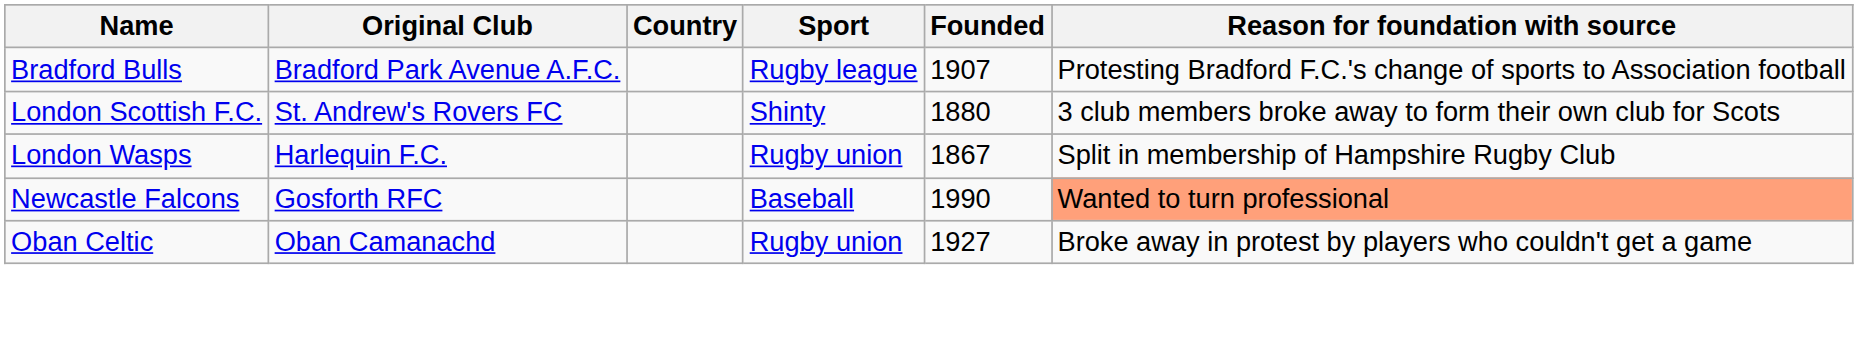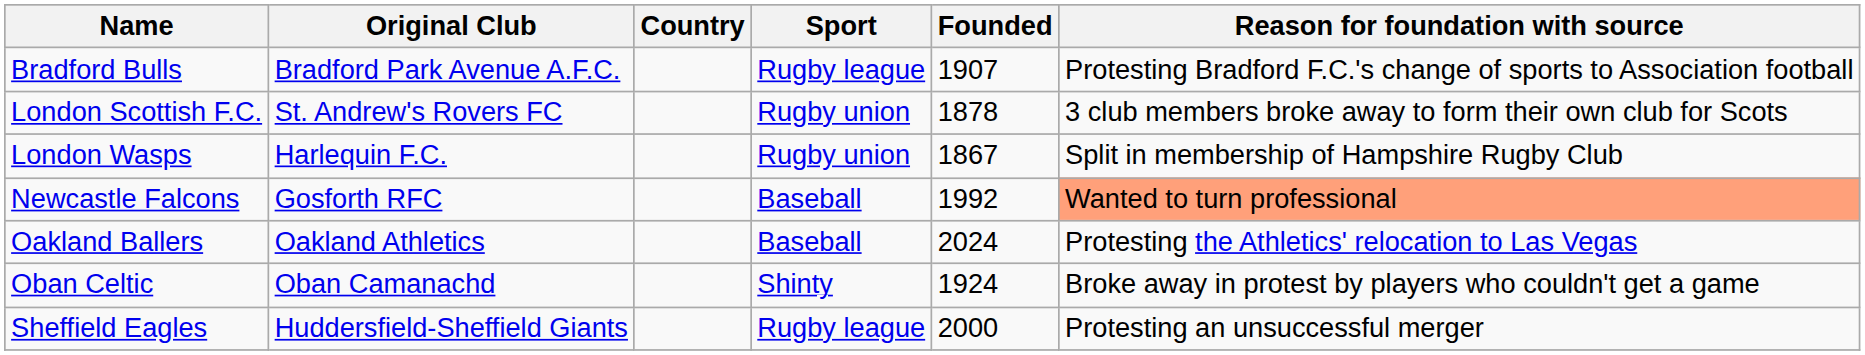London Scottish F.C. | Sport: Shinty -> Rugby union
London Scottish F.C. | Founded: 1880 -> 1878
Newcastle Falcons | Founded: 1990 -> 1992
+ row: Oakland Ballers | Oakland Athletics | Baseball | 2024 | Protesting the Athletics' relocation to Las Vegas
Oban Celtic | Sport: Rugby union -> Shinty
Oban Celtic | Founded: 1927 -> 1924
+ row: Sheffield Eagles | Huddersfield-Sheffield Giants | Rugby league | 2000 | Protesting an unsuccessful merger
